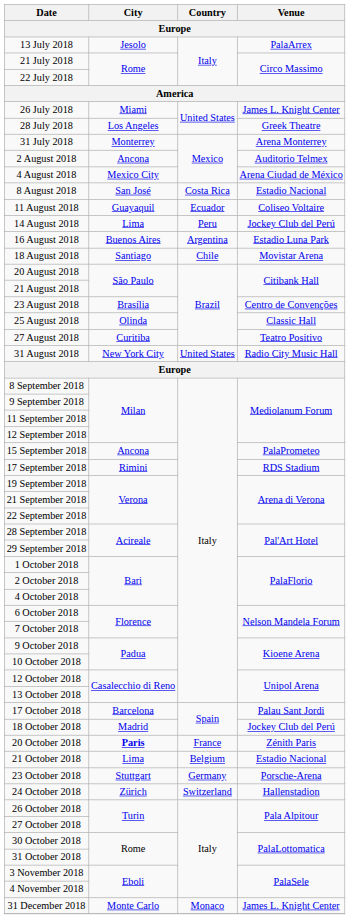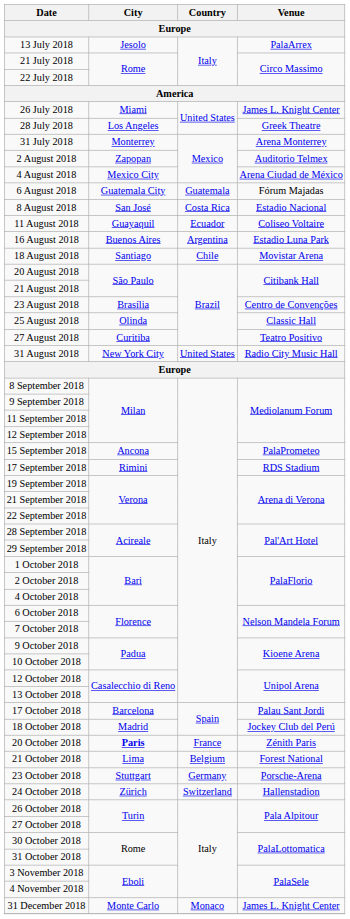2 August 2018 | City: Ancona -> Zapopan
+ row: 6 August 2018 | Guatemala City | Guatemala | Fórum Majadas
- row: 14 August 2018 | Lima | Peru | Jockey Club del Perú
21 October 2018 | Venue: Estadio Nacional -> Forest National
